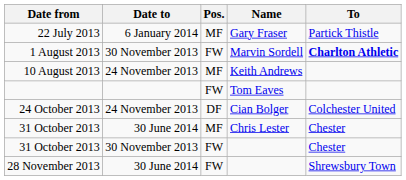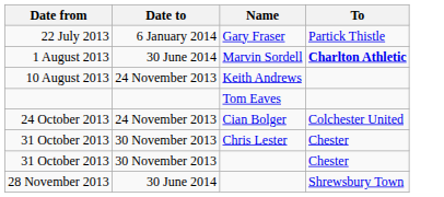- column: Pos. | MF | FW | MF | FW | DF | MF | FW | FW
1 August 2013 | Date to: 30 November 2013 -> 30 June 2014
31 October 2013 / Chris Lester | Date to: 30 June 2014 -> 30 November 2013
